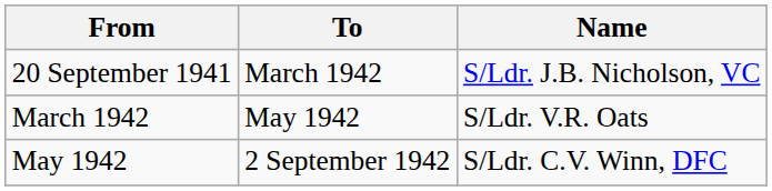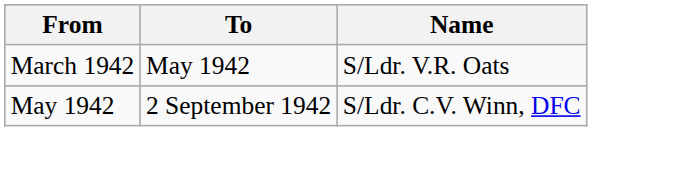- row: 20 September 1941 | March 1942 | S/Ldr. J.B. Nicholson, VC
